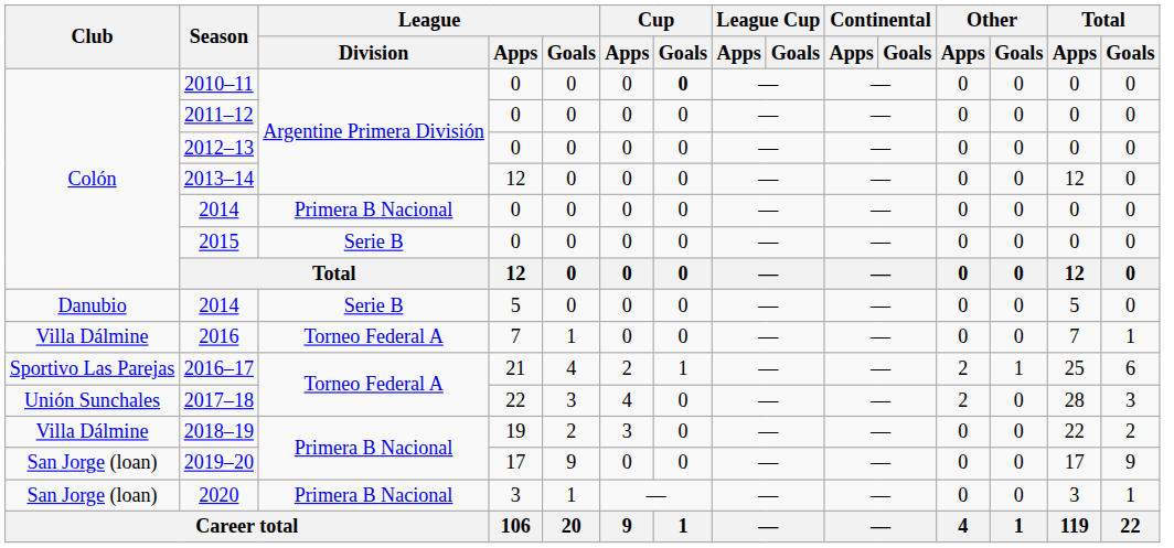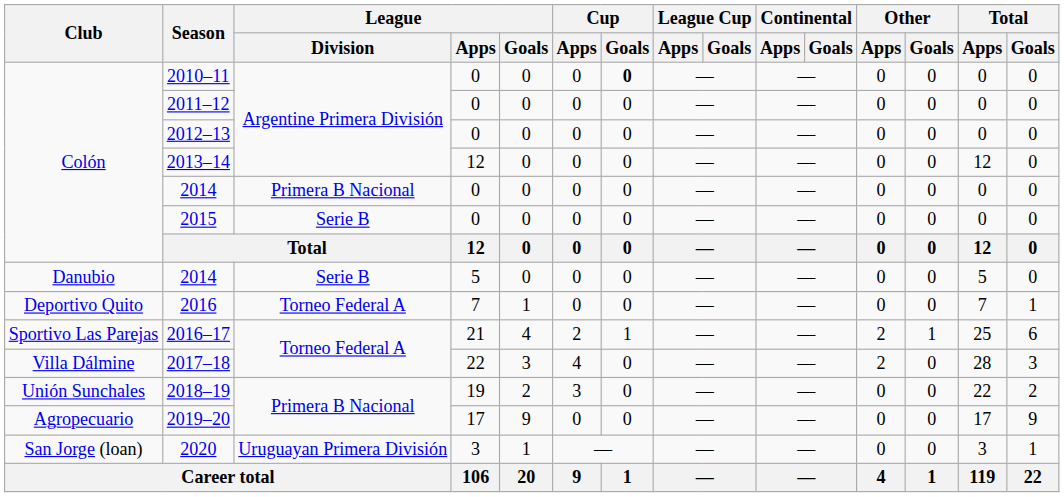2016 | Club: Villa Dálmine -> Deportivo Quito
2017–18 | Club: Unión Sunchales -> Villa Dálmine
2018–19 | Club: Villa Dálmine -> Unión Sunchales
2019–20 | Club: San Jorge (loan) -> Agropecuario
2020 | League / Division: Primera B Nacional -> Uruguayan Primera División
